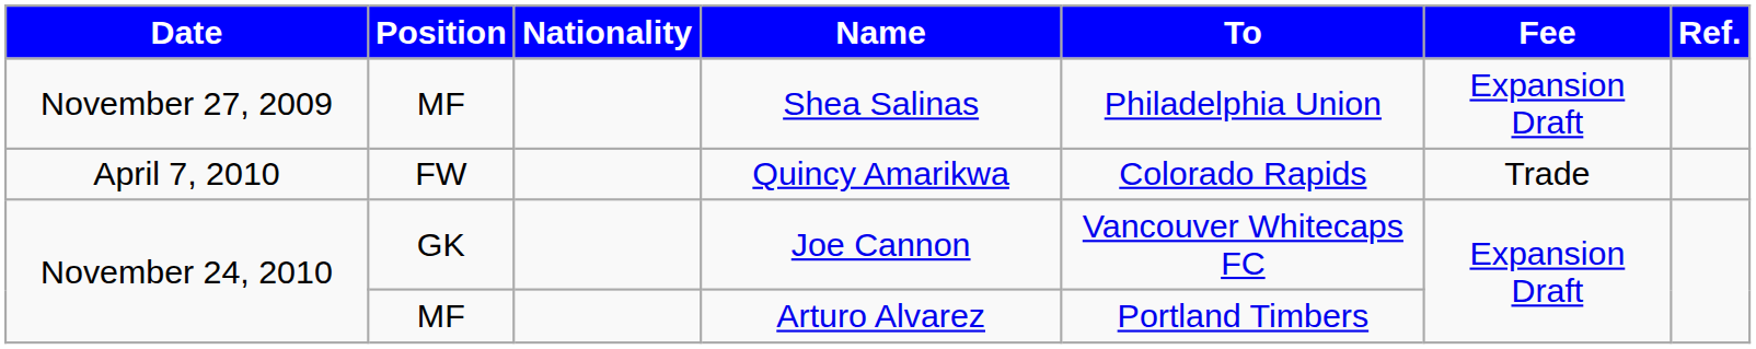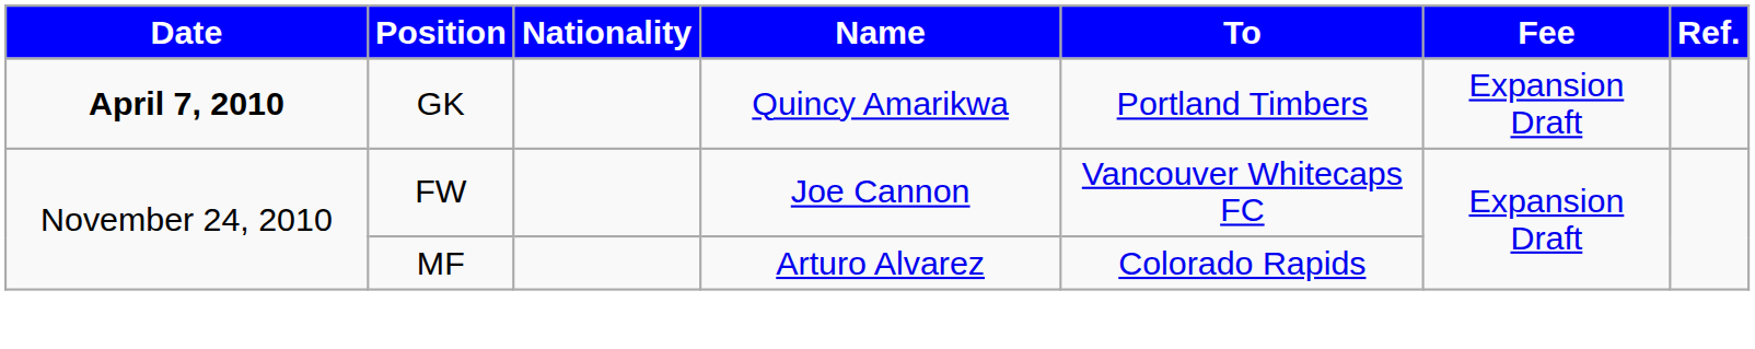- row: November 27, 2009 | MF | Shea Salinas | Philadelphia Union | Expansion Draft
Quincy Amarikwa | Date: normal -> bold
Quincy Amarikwa | Position: FW -> GK
Quincy Amarikwa | To: Colorado Rapids -> Portland Timbers
Quincy Amarikwa | Fee: Trade -> Expansion Draft
Joe Cannon | Position: GK -> FW
Arturo Alvarez | To: Portland Timbers -> Colorado Rapids
